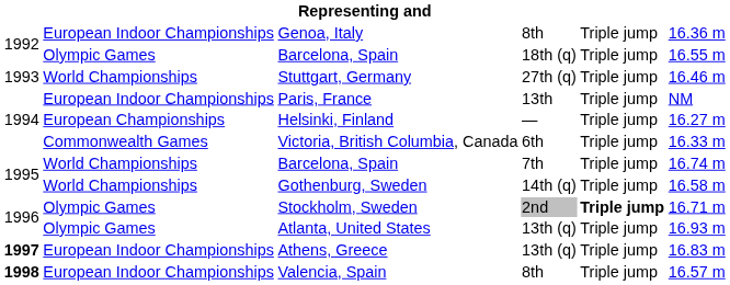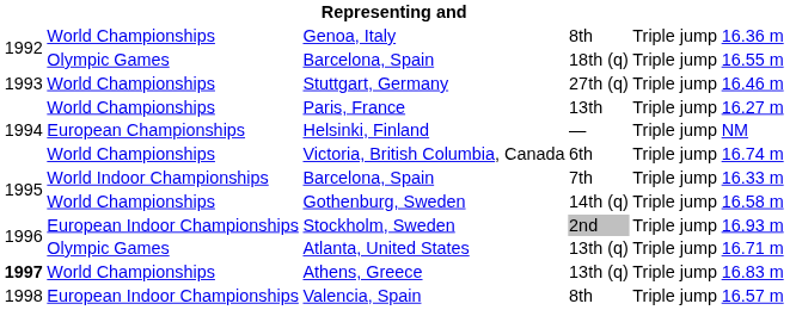Genoa, Italy | column 2: European Indoor Championships -> World Championships
Paris, France | column 2: European Indoor Championships -> World Championships
Paris, France | column 6: NM -> 16.27 m
Helsinki, Finland | column 6: 16.27 m -> NM
Victoria, British Columbia, Canada | column 2: Commonwealth Games -> World Championships
Victoria, British Columbia, Canada | column 6: 16.33 m -> 16.74 m
Barcelona, Spain / 7th | column 2: World Championships -> World Indoor Championships
Barcelona, Spain / 7th | column 6: 16.74 m -> 16.33 m
Stockholm, Sweden | column 2: Olympic Games -> European Indoor Championships
Stockholm, Sweden | column 5: bold -> normal
Stockholm, Sweden | column 6: 16.71 m -> 16.93 m
Atlanta, United States | column 6: 16.93 m -> 16.71 m
Athens, Greece | column 2: European Indoor Championships -> World Championships
Valencia, Spain | column 1: bold -> normal
